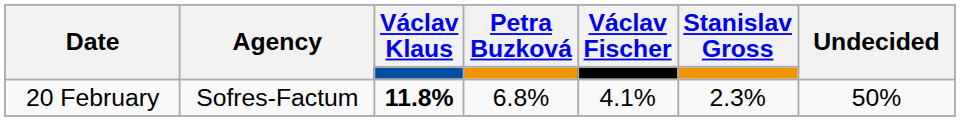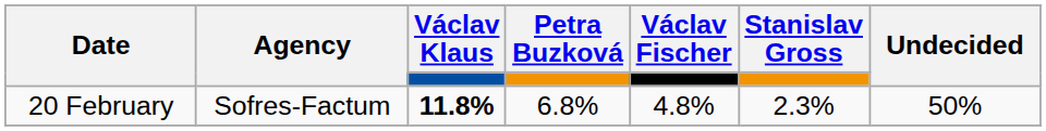20 February | Václav Fischer: 4.1% -> 4.8%
